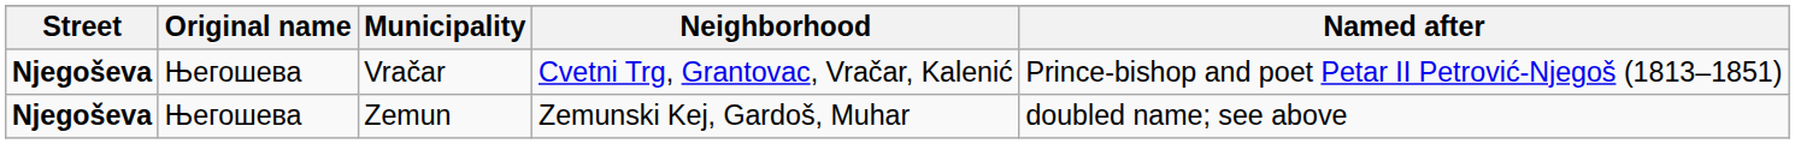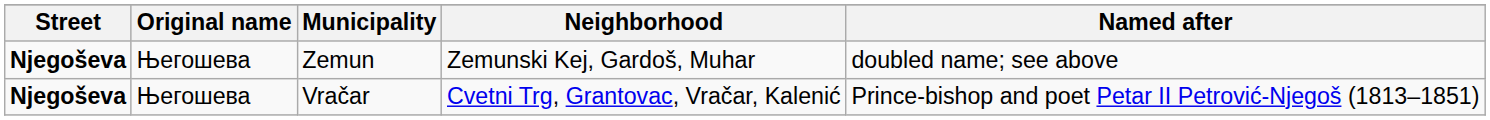rows swapped: Vračar <-> Zemun
